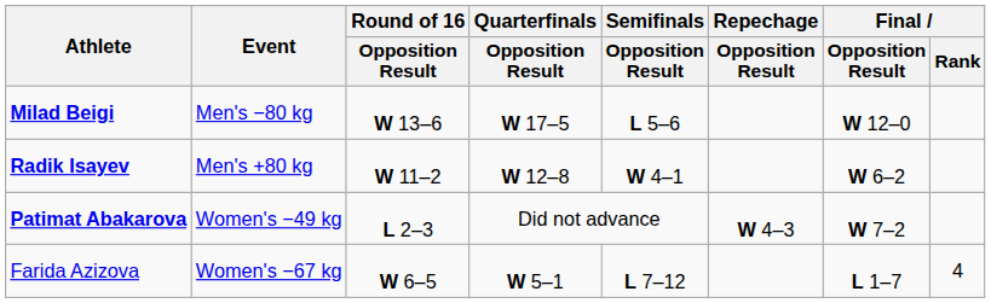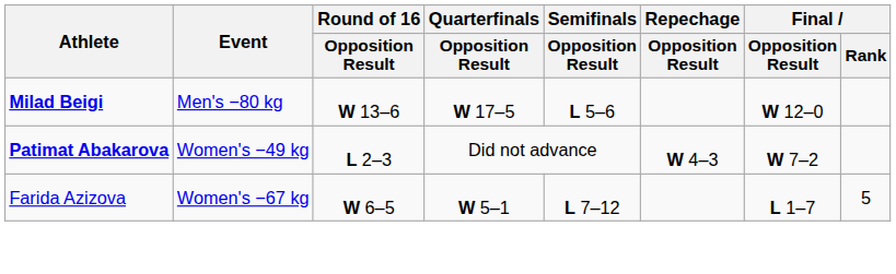- row: Radik Isayev | Men's +80 kg | W 11–2 | W 12–8 | W 4–1 | W 6–2
Farida Azizova | Final / Rank: 4 -> 5
